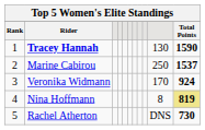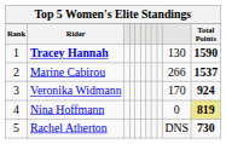Marine Cabirou | column 10: 250 -> 266
Nina Hoffmann | column 10: 8 -> 0
